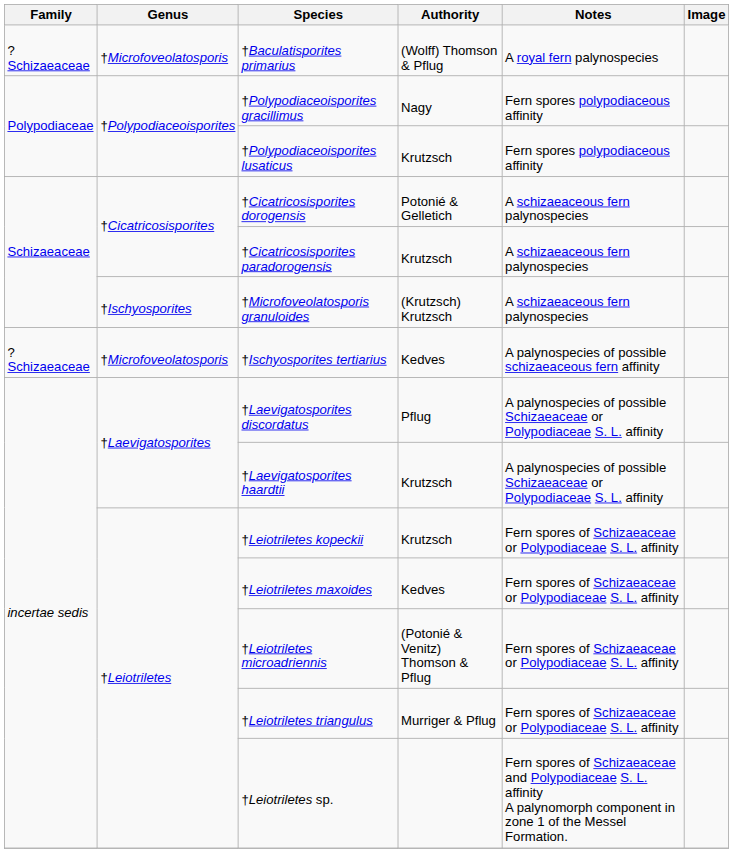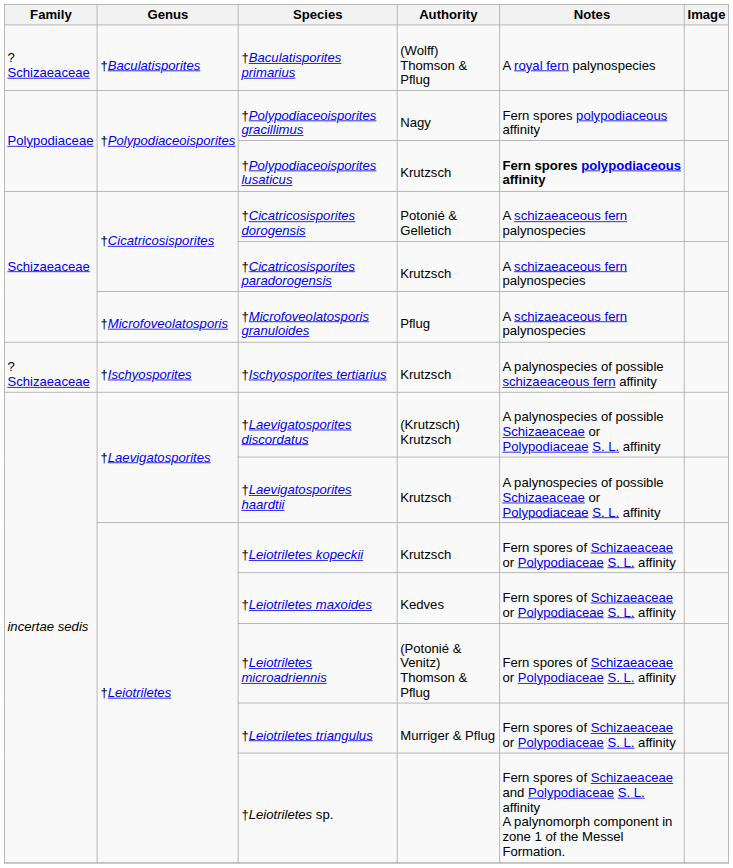†Baculatisporites primarius | Genus: †Microfoveolatosporis -> †Baculatisporites
†Polypodiaceoisporites lusaticus | Notes: normal -> bold
†Microfoveolatosporis granuloides | Genus: †Ischyosporites -> †Microfoveolatosporis
†Microfoveolatosporis granuloides | Authority: (Krutzsch) Krutzsch -> Pflug
†Ischyosporites tertiarius | Genus: †Microfoveolatosporis -> †Ischyosporites
†Ischyosporites tertiarius | Authority: Kedves -> Krutzsch
†Laevigatosporites discordatus | Authority: Pflug -> (Krutzsch) Krutzsch
